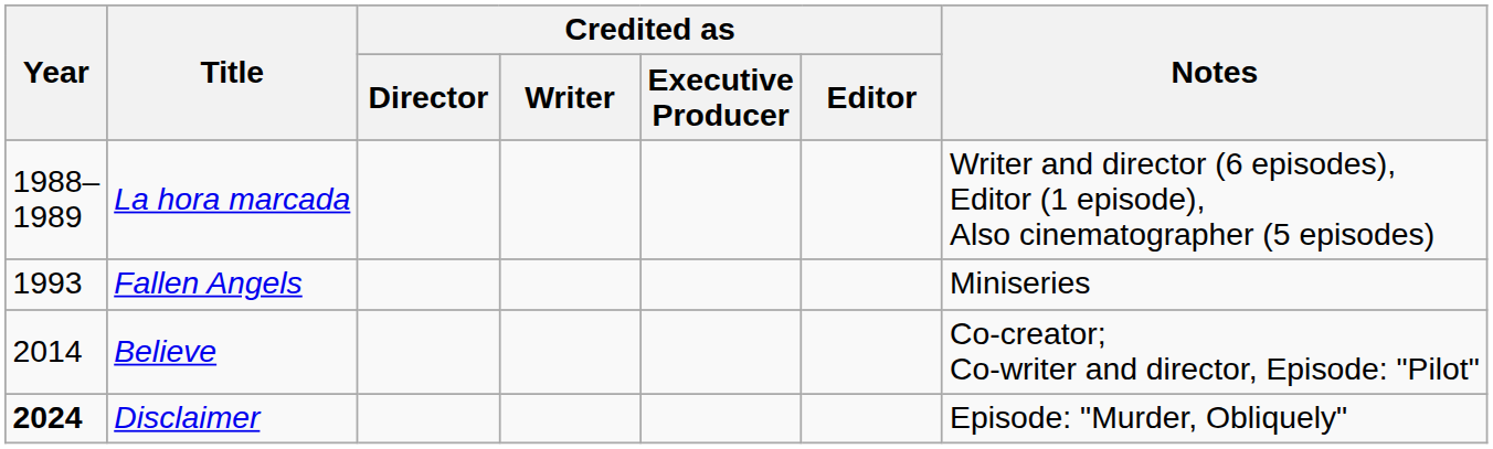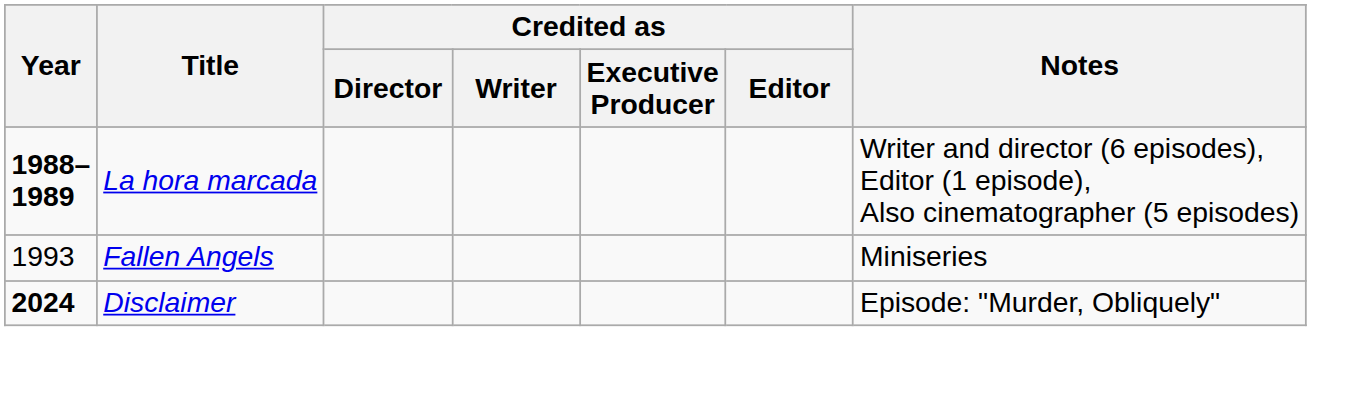La hora marcada | Year: normal -> bold
- row: 2014 | Believe | Co-creator; Co-writer and director, Episode: "Pilot"
